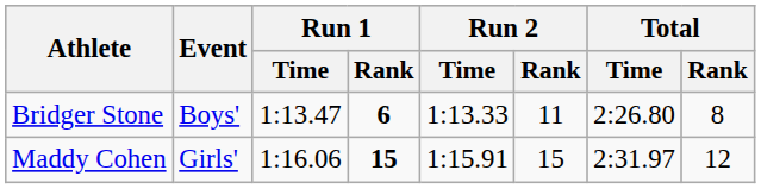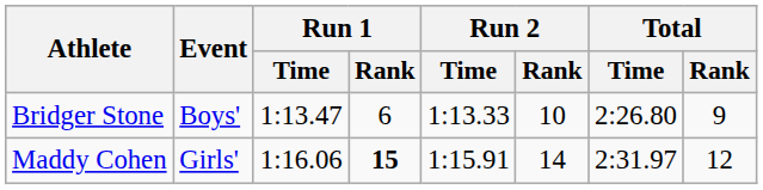Bridger Stone | Run 1 / Rank: bold -> normal
Bridger Stone | Run 2 / Rank: 11 -> 10
Bridger Stone | Total / Rank: 8 -> 9
Maddy Cohen | Run 2 / Rank: 15 -> 14
